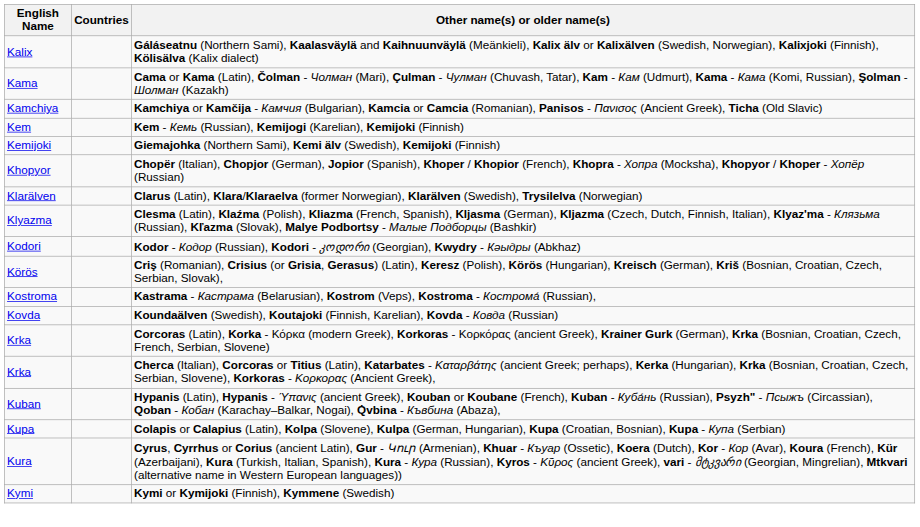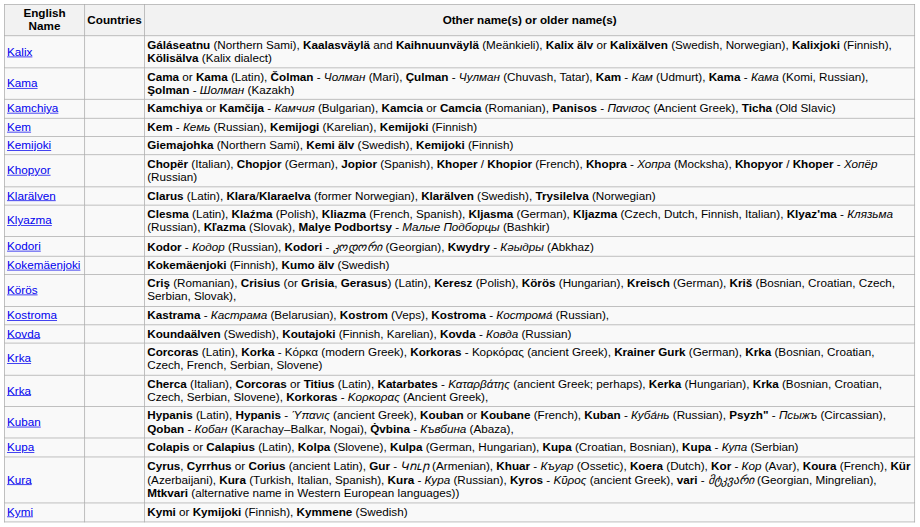+ row: Kokemäenjoki | Kokemäenjoki (Finnish), Kumo älv (Swedish)
